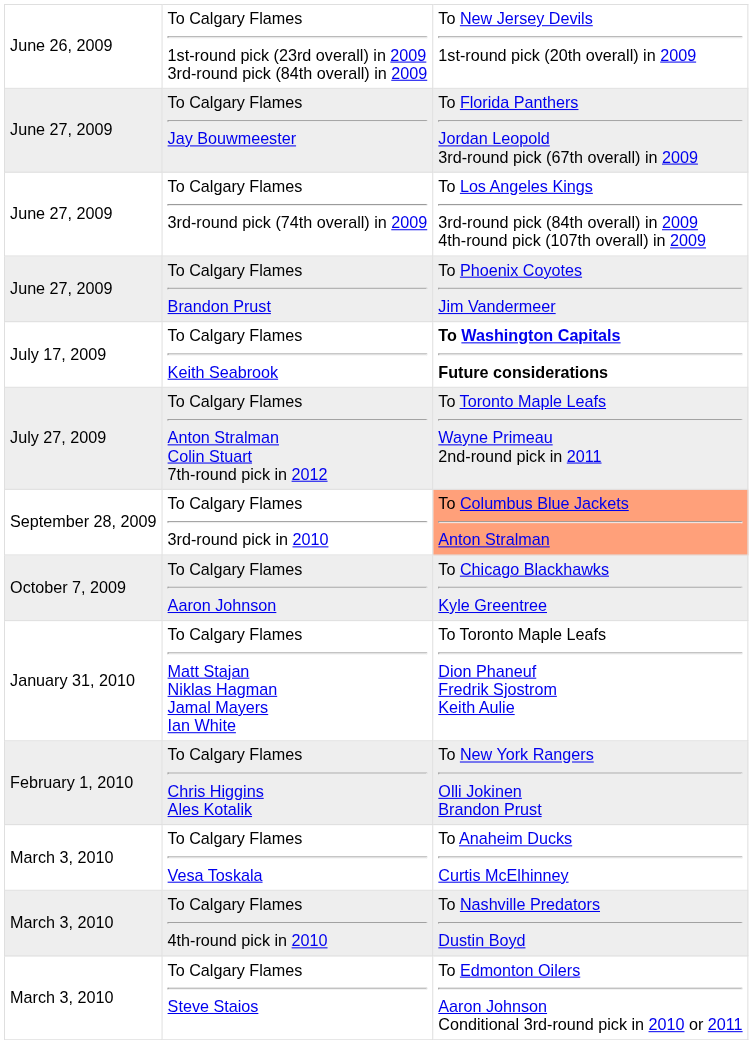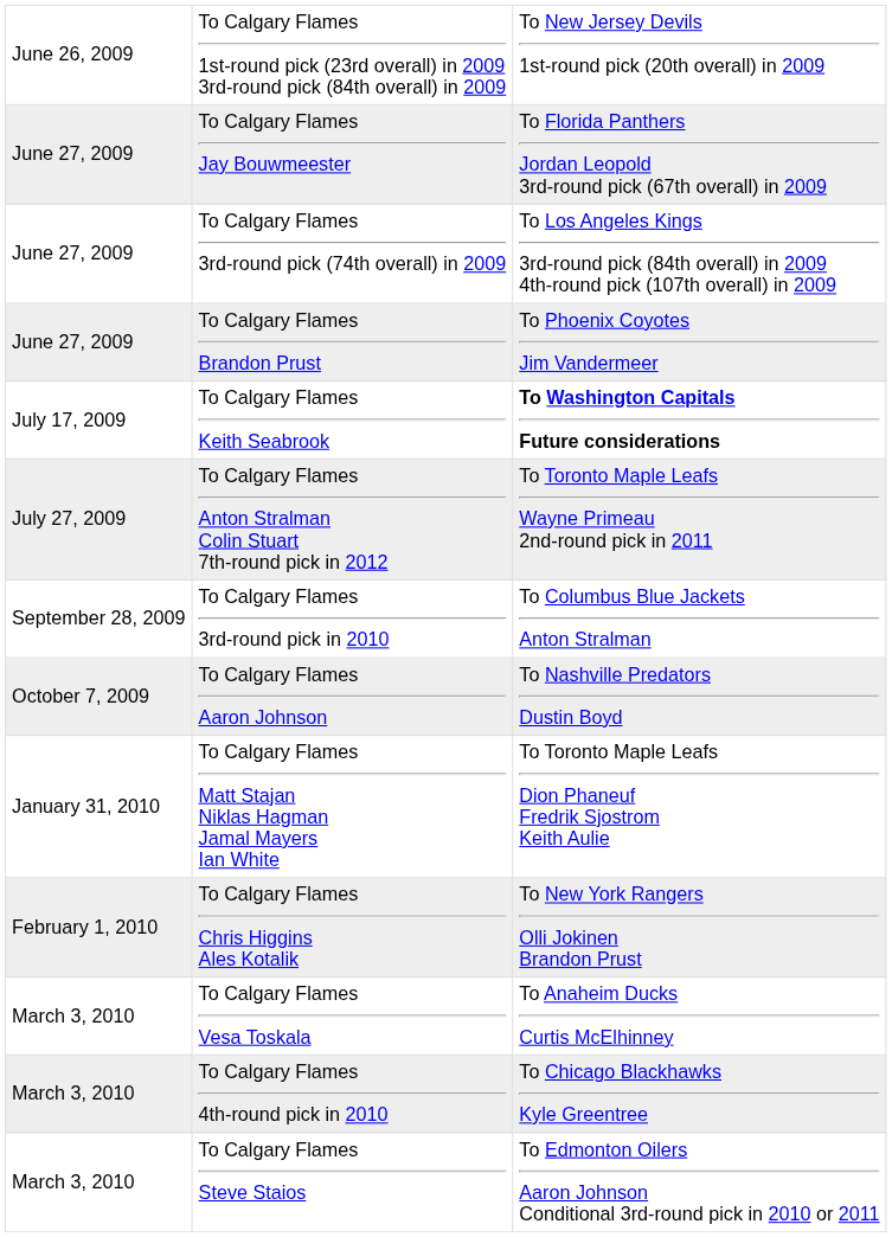To Calgary Flames 3rd-round pick in 2010 | column 3: lightsalmon background -> no background
To Calgary Flames Aaron Johnson | column 3: To Chicago Blackhawks Kyle Greentree -> To Nashville Predators Dustin Boyd
To Calgary Flames 4th-round pick in 2010 | column 3: To Nashville Predators Dustin Boyd -> To Chicago Blackhawks Kyle Greentree
